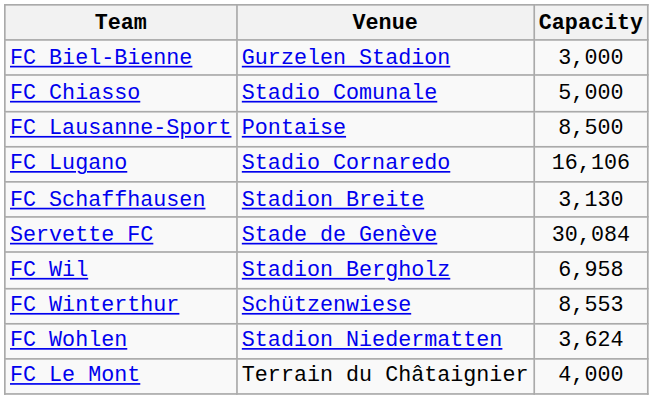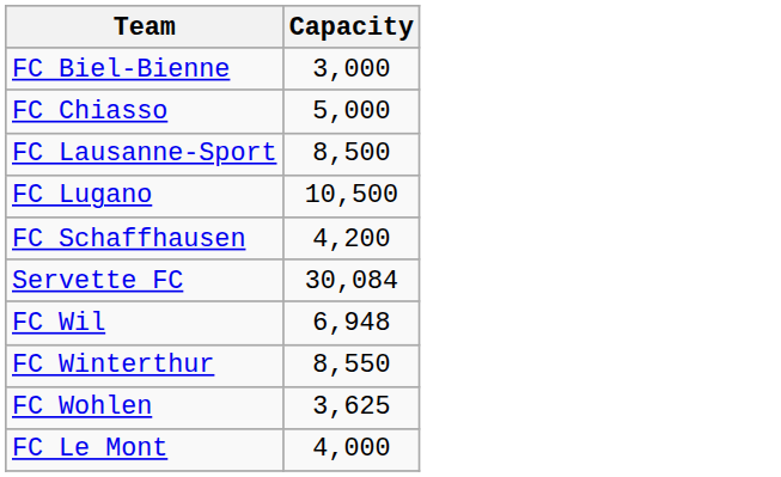- column: Venue | Gurzelen Stadion | Stadio Comunale | Pontaise | Stadio Cornaredo | Stadion Breite | Stade de Genève | Stadion Bergholz | Schützenwiese | Stadion Niedermatten | Terrain du Châtaignier
FC Lugano | Capacity: 16,106 -> 10,500
FC Schaffhausen | Capacity: 3,130 -> 4,200
FC Wil | Capacity: 6,958 -> 6,948
FC Winterthur | Capacity: 8,553 -> 8,550
FC Wohlen | Capacity: 3,624 -> 3,625
